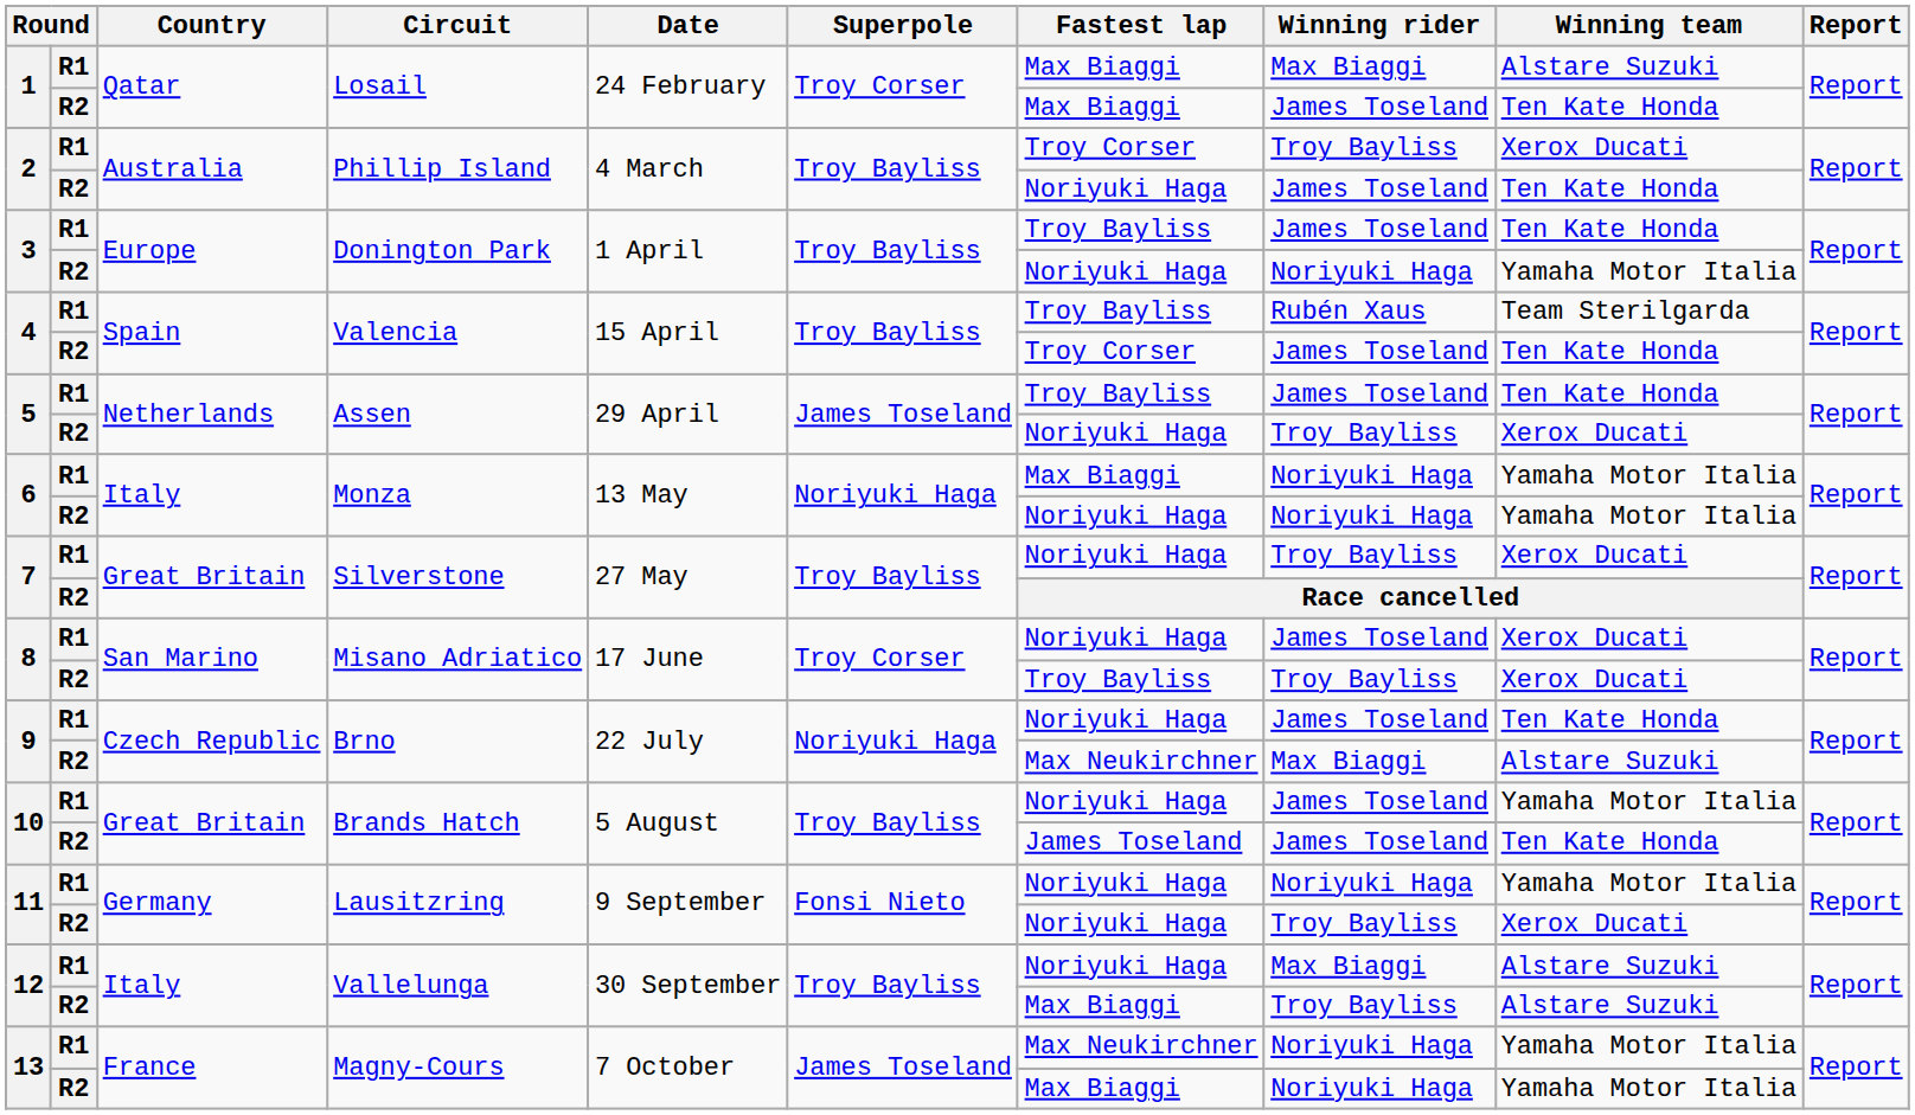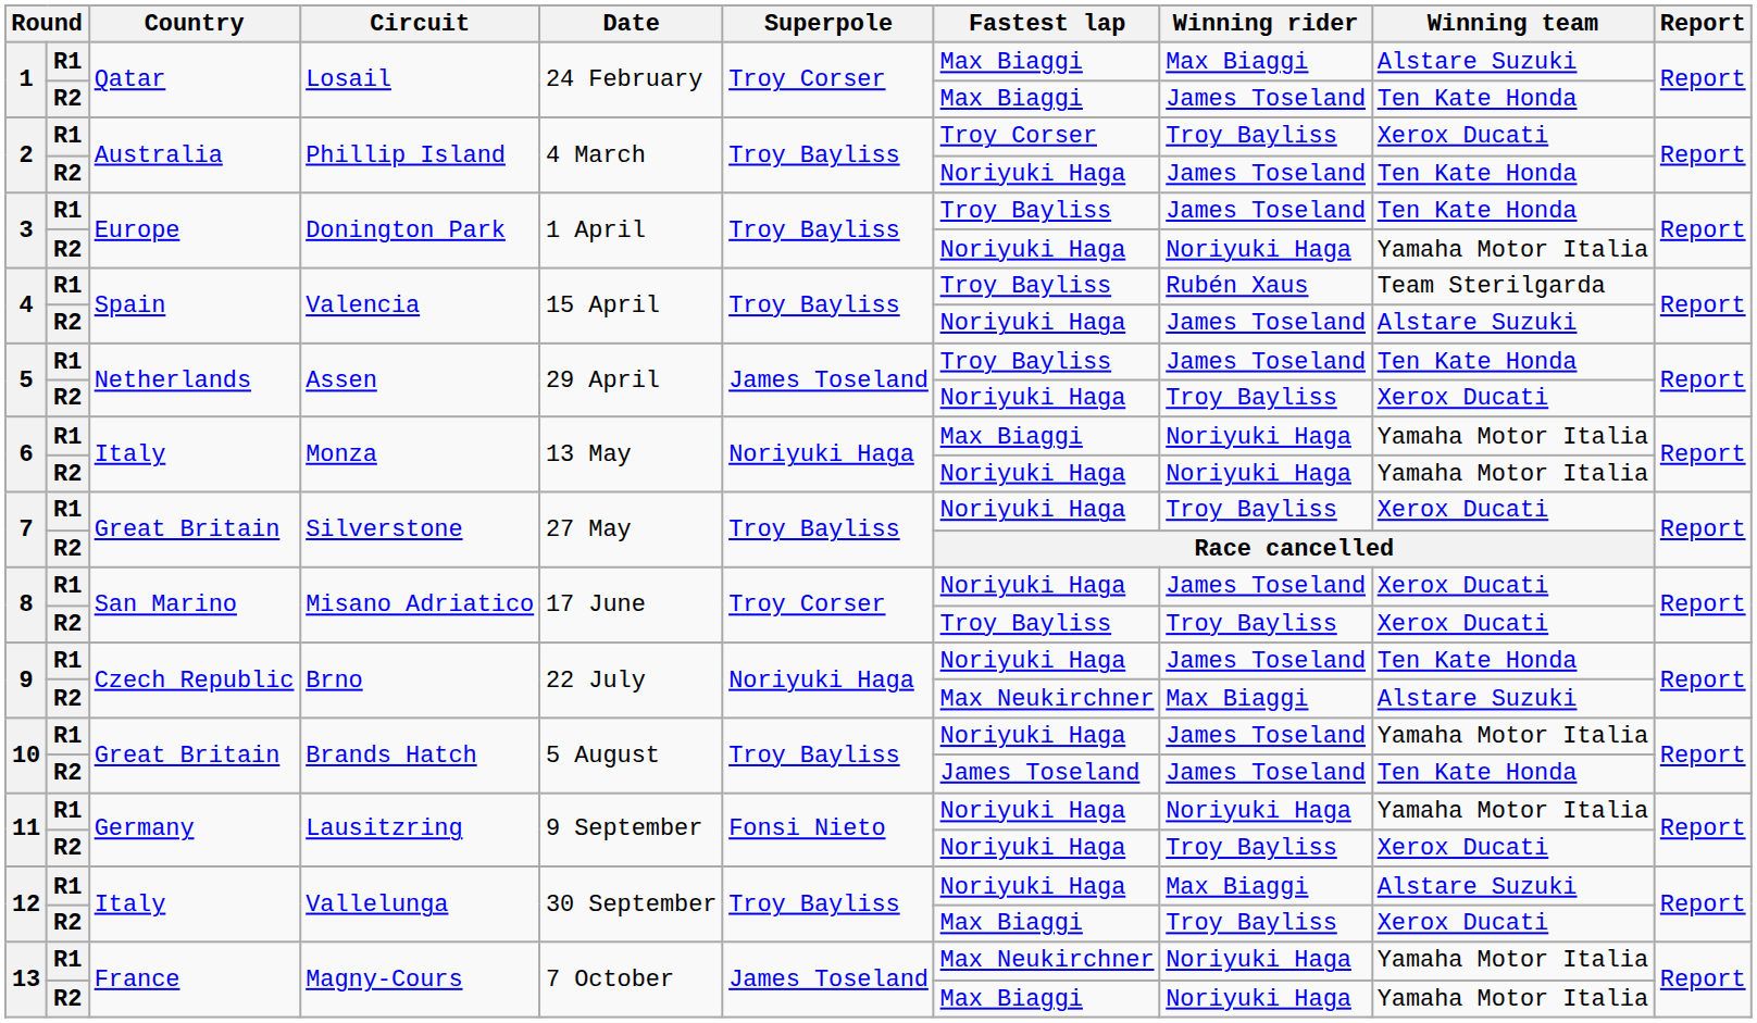4 / R2 | Fastest lap: Troy Corser -> Noriyuki Haga
4 / R2 | Winning team: Ten Kate Honda -> Alstare Suzuki
12 / R2 | Winning team: Alstare Suzuki -> Xerox Ducati
